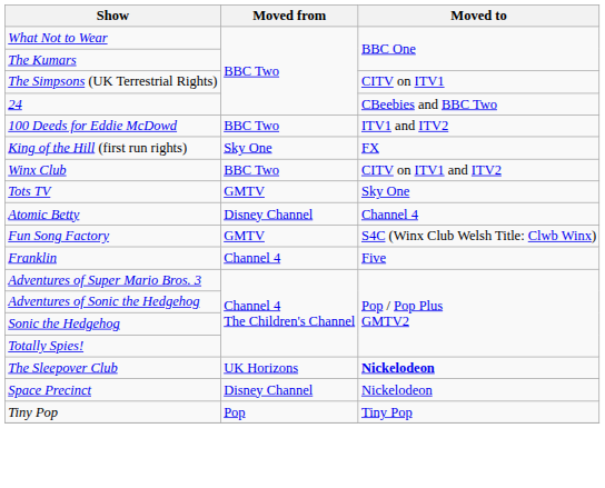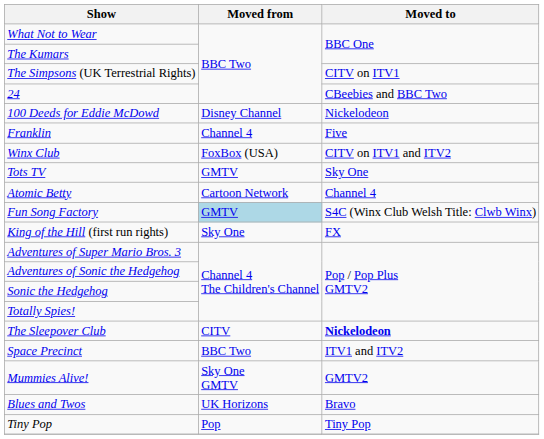100 Deeds for Eddie McDowd | Moved from: BBC Two -> Disney Channel
100 Deeds for Eddie McDowd | Moved to: ITV1 and ITV2 -> Nickelodeon
rows swapped: Franklin <-> King of the Hill (first run rights)
Winx Club | Moved from: BBC Two -> FoxBox (USA)
Atomic Betty | Moved from: Disney Channel -> Cartoon Network
Fun Song Factory | Moved from: no background -> lightblue background
The Sleepover Club | Moved from: UK Horizons -> CITV
Space Precinct | Moved from: Disney Channel -> BBC Two
Space Precinct | Moved to: Nickelodeon -> ITV1 and ITV2
+ row: Mummies Alive! | Sky One GMTV | GMTV2
+ row: Blues and Twos | UK Horizons | Bravo
